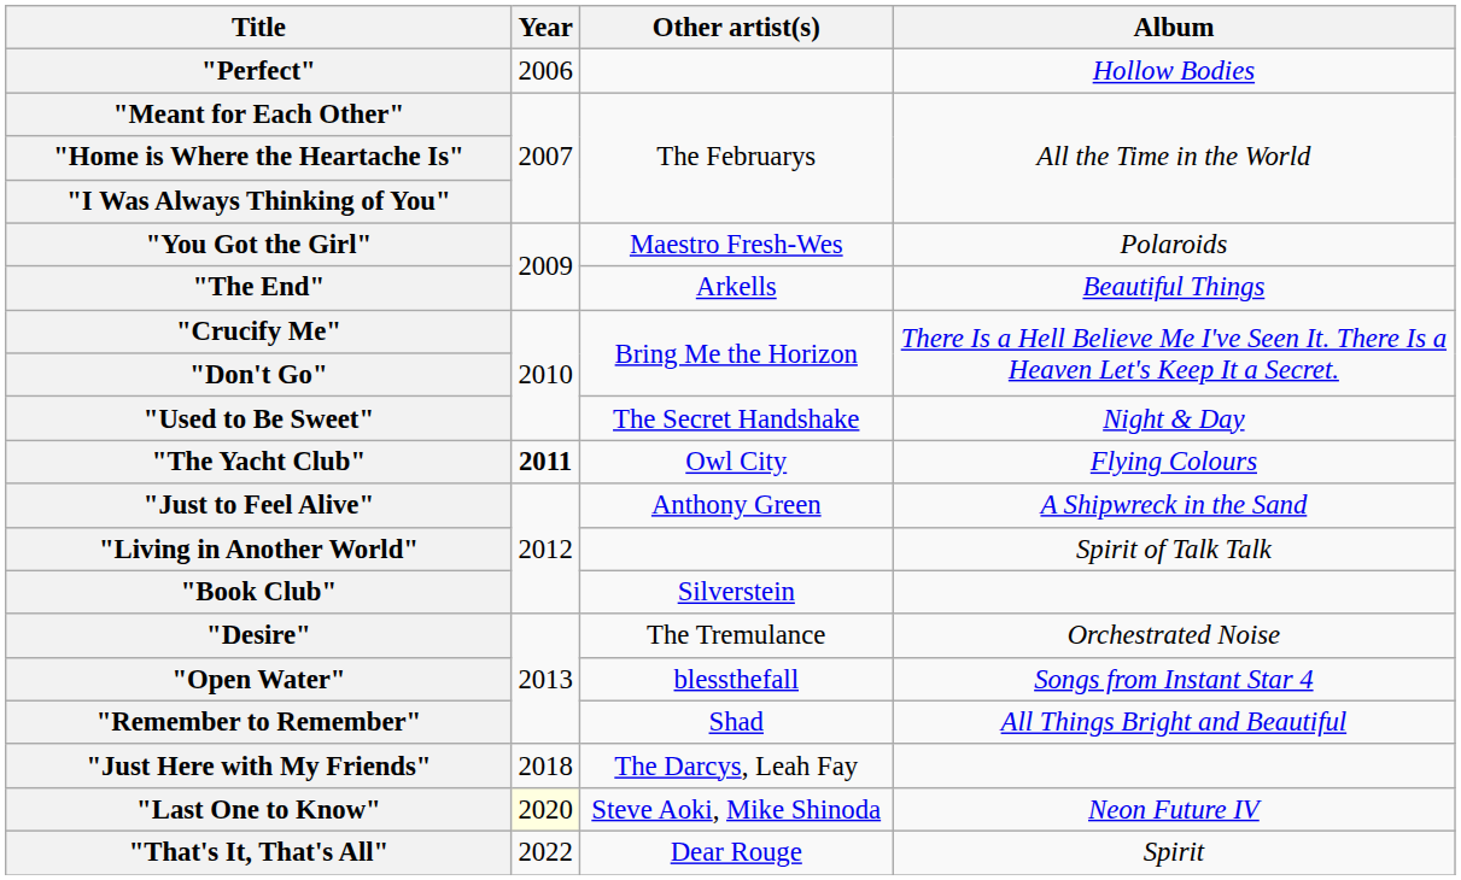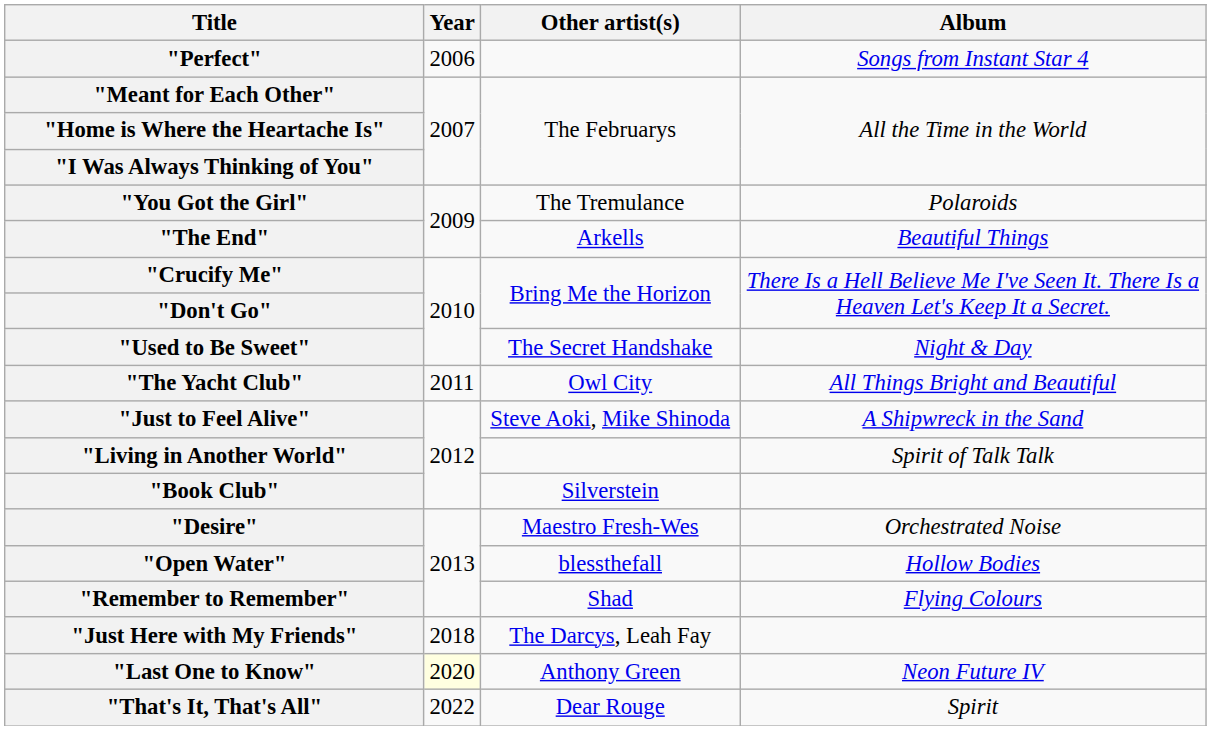"Perfect" | Album: Hollow Bodies -> Songs from Instant Star 4
"You Got the Girl" | Other artist(s): Maestro Fresh-Wes -> The Tremulance
"The Yacht Club" | Year: bold -> normal
"The Yacht Club" | Album: Flying Colours -> All Things Bright and Beautiful
"Just to Feel Alive" | Other artist(s): Anthony Green -> Steve Aoki, Mike Shinoda
"Desire" | Other artist(s): The Tremulance -> Maestro Fresh-Wes
"Open Water" | Album: Songs from Instant Star 4 -> Hollow Bodies
"Remember to Remember" | Album: All Things Bright and Beautiful -> Flying Colours
"Last One to Know" | Other artist(s): Steve Aoki, Mike Shinoda -> Anthony Green
